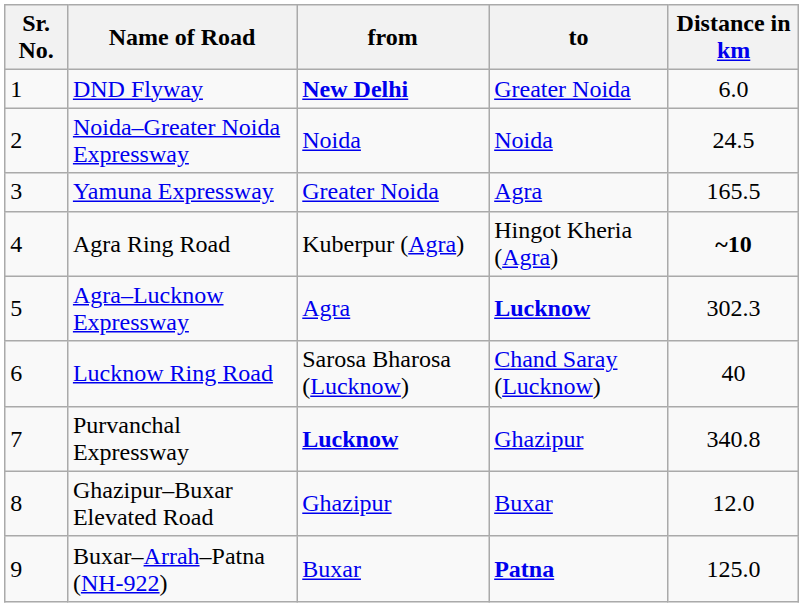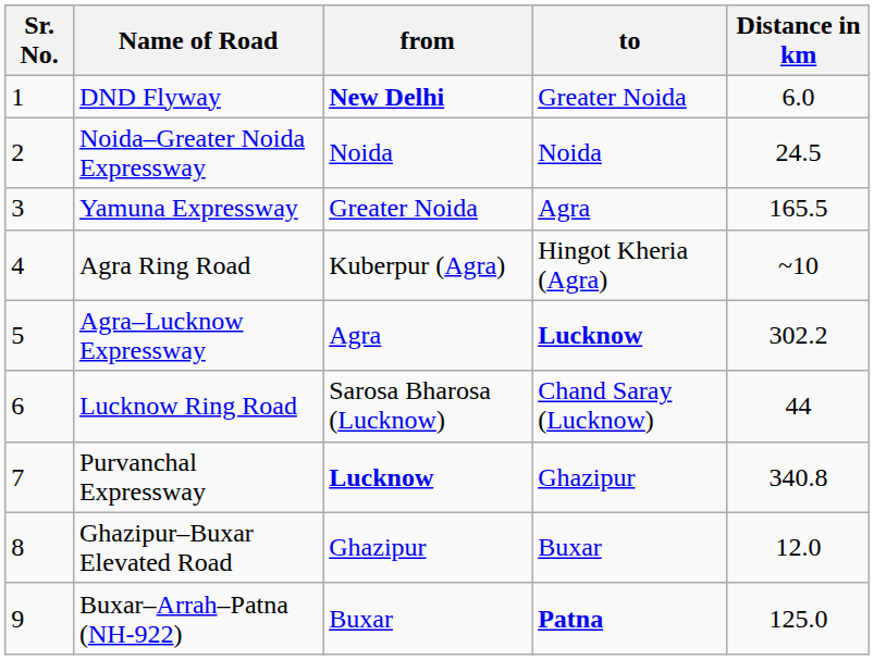Agra Ring Road | Distance in km: bold -> normal
Agra–Lucknow Expressway | Distance in km: 302.3 -> 302.2
Lucknow Ring Road | Distance in km: 40 -> 44
